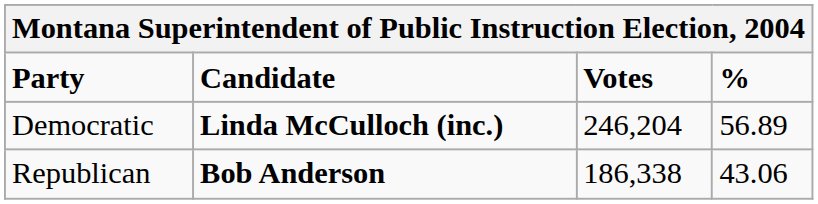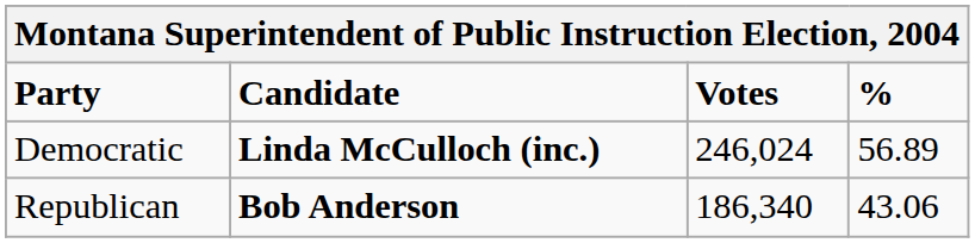Democratic | Votes: 246,204 -> 246,024
Republican | Votes: 186,338 -> 186,340
